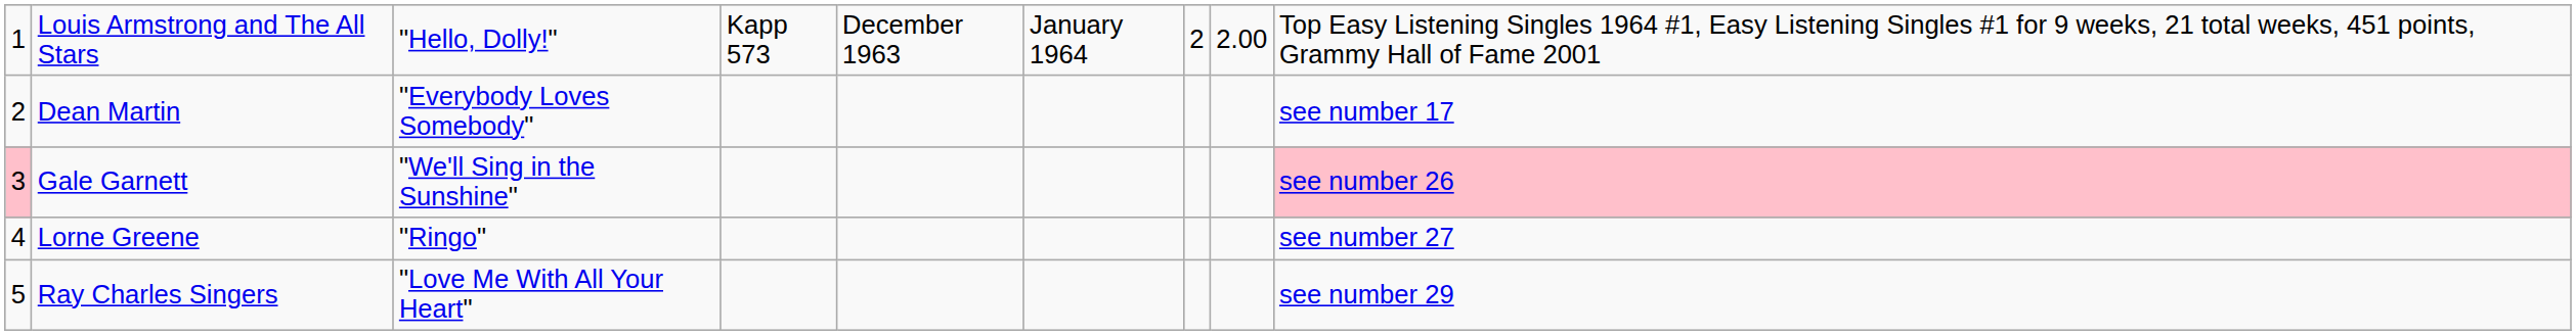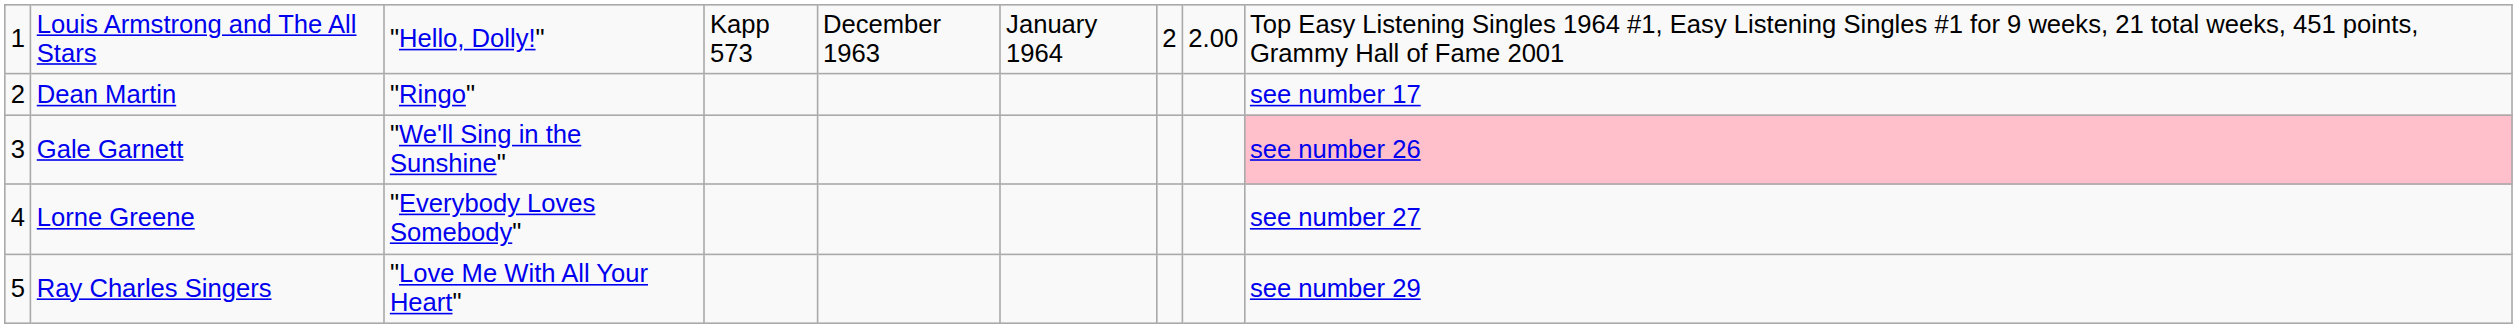Dean Martin | column 3: "Everybody Loves Somebody" -> "Ringo"
Gale Garnett | column 1: pink background -> no background
Lorne Greene | column 3: "Ringo" -> "Everybody Loves Somebody"
